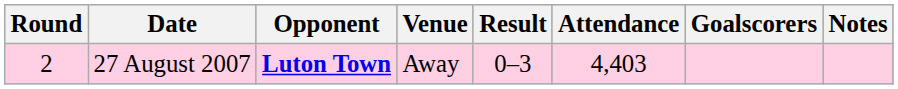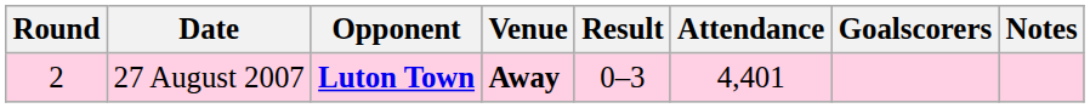27 August 2007 | Venue: normal -> bold
27 August 2007 | Attendance: 4,403 -> 4,401
